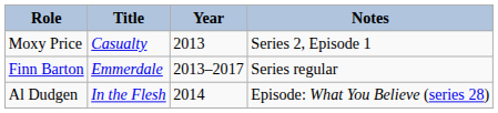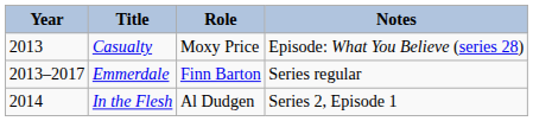columns swapped: Year <-> Role
Casualty | Notes: Series 2, Episode 1 -> Episode: What You Believe (series 28)
In the Flesh | Notes: Episode: What You Believe (series 28) -> Series 2, Episode 1
